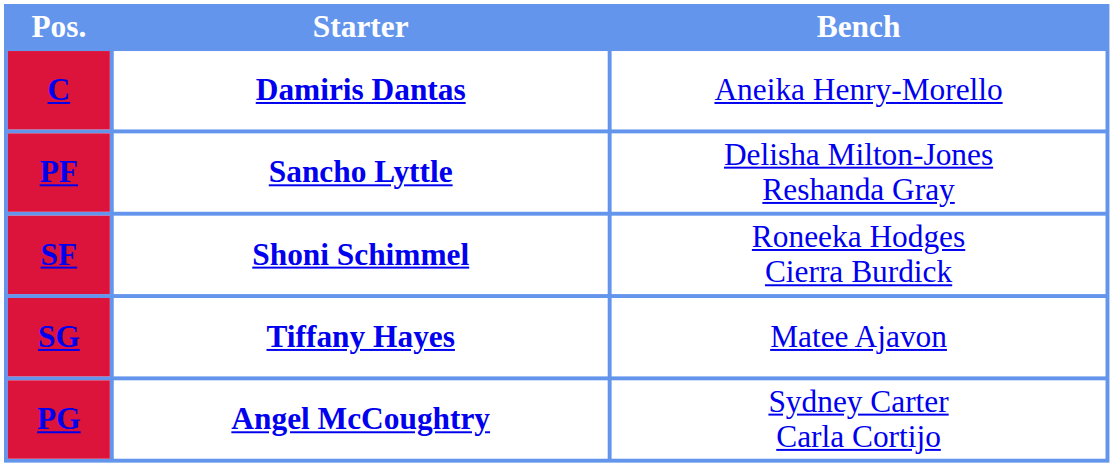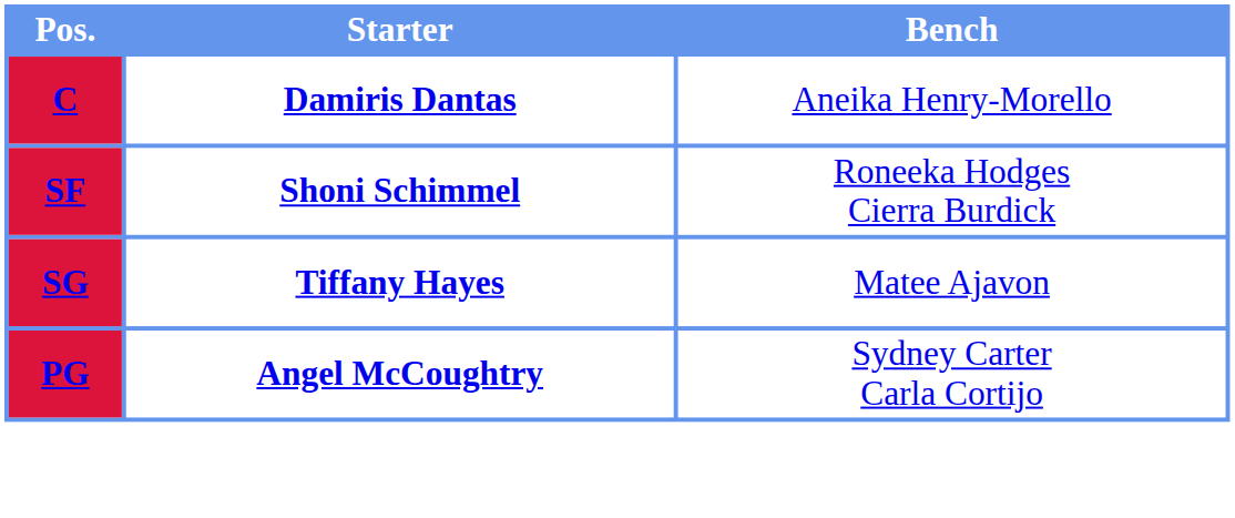- row: PF | Sancho Lyttle | Delisha Milton-Jones Reshanda Gray
